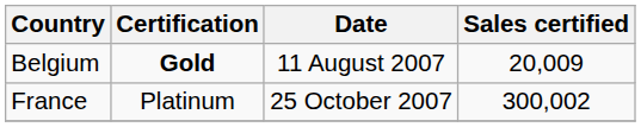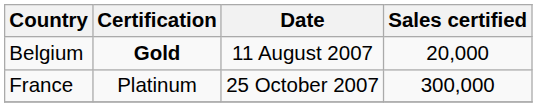Belgium | Sales certified: 20,009 -> 20,000
France | Sales certified: 300,002 -> 300,000
